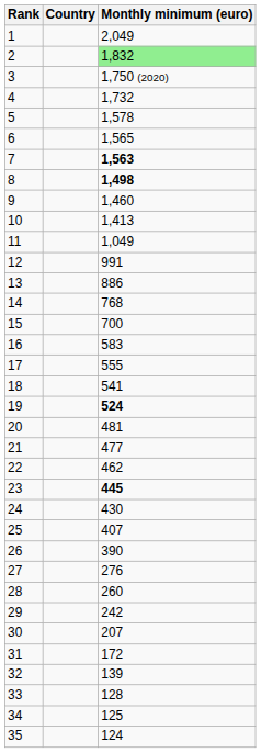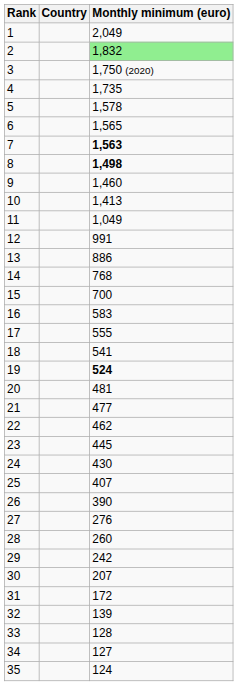4 | Monthly minimum (euro): 1,732 -> 1,735
23 | Monthly minimum (euro): bold -> normal
34 | Monthly minimum (euro): 125 -> 127
